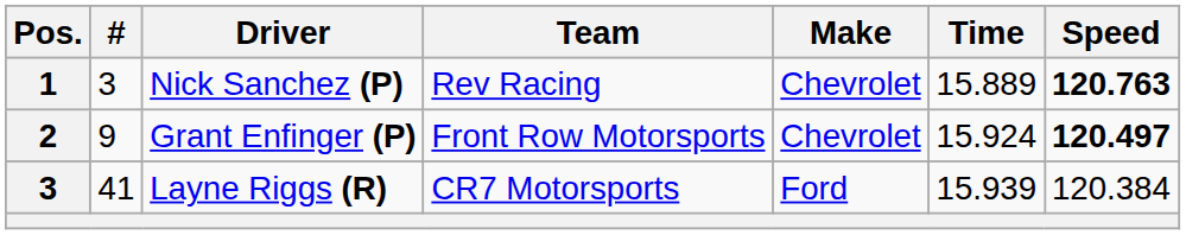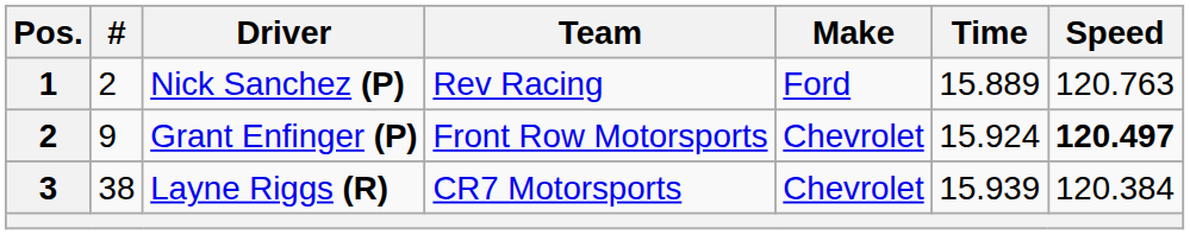Nick Sanchez (P) | #: 3 -> 2
Nick Sanchez (P) | Make: Chevrolet -> Ford
Nick Sanchez (P) | Speed: bold -> normal
Layne Riggs (R) | #: 41 -> 38
Layne Riggs (R) | Make: Ford -> Chevrolet
